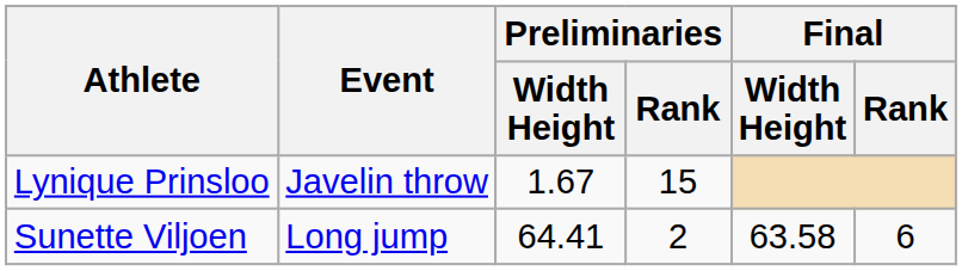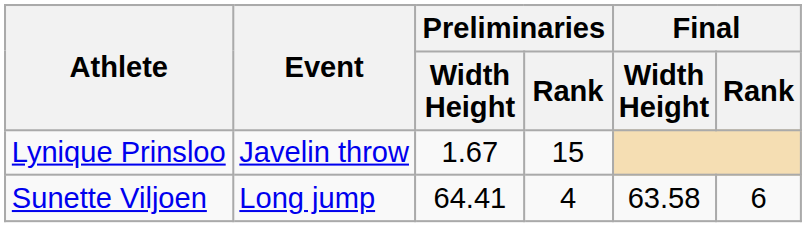Sunette Viljoen | Preliminaries / Rank: 2 -> 4
